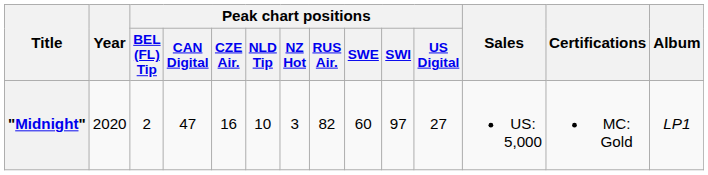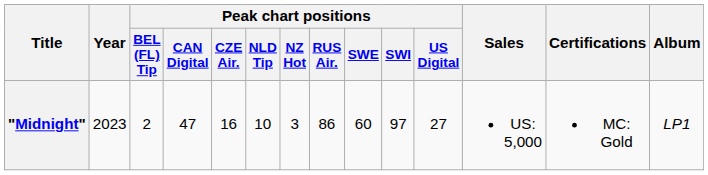"Midnight" | Year: 2020 -> 2023
"Midnight" | Peak chart positions / RUS Air.: 82 -> 86
